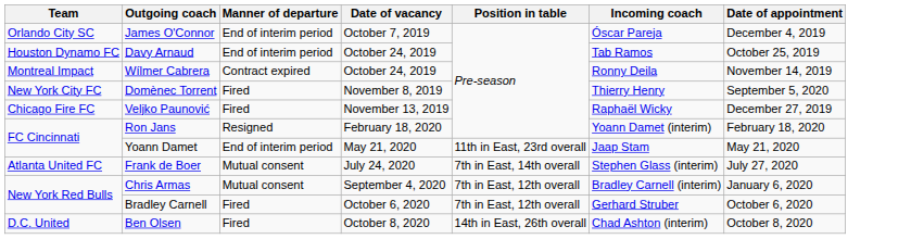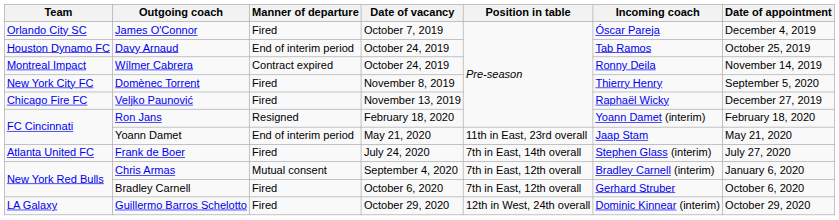James O'Connor | Manner of departure: End of interim period -> Fired
Frank de Boer | Manner of departure: Mutual consent -> Fired
- row: D.C. United | Ben Olsen | Fired | October 8, 2020 | 14th in East, 26th overall | Chad Ashton (interim) | October 8, 2020
+ row: LA Galaxy | Guillermo Barros Schelotto | Fired | October 29, 2020 | 12th in West, 24th overall | Dominic Kinnear (interim) | October 29, 2020
